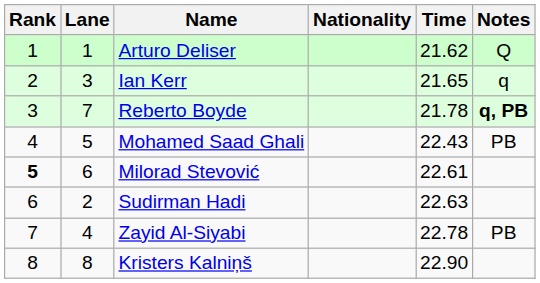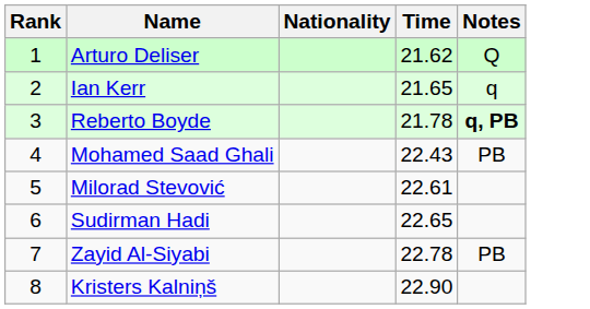- column: Lane | 1 | 3 | 7 | 5 | 6 | 2 | 4 | 8
Milorad Stevović | Rank: bold -> normal
Sudirman Hadi | Time: 22.63 -> 22.65
